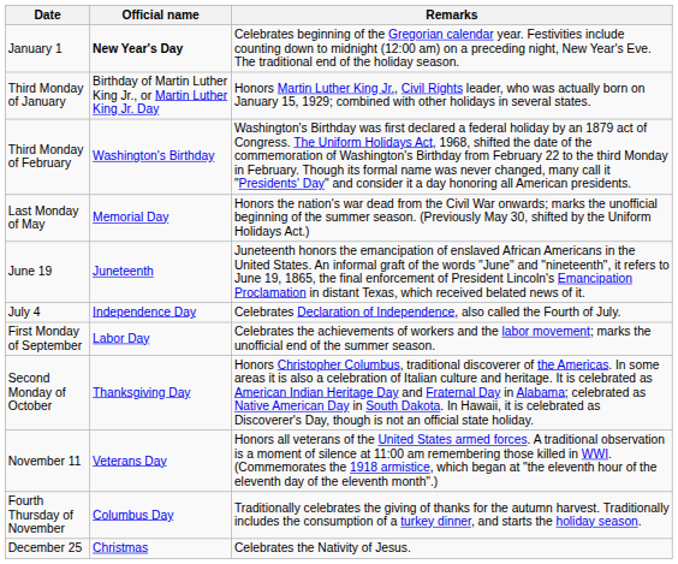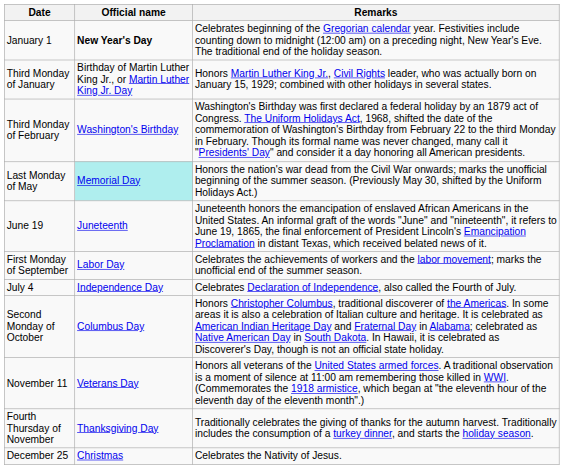Last Monday of May | Official name: no background -> paleturquoise background
rows swapped: July 4 <-> First Monday of September
Second Monday of October | Official name: Thanksgiving Day -> Columbus Day
Fourth Thursday of November | Official name: Columbus Day -> Thanksgiving Day
